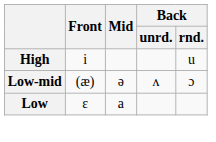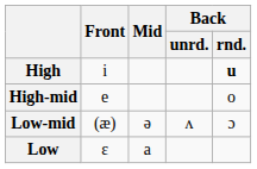High | Back / rnd.: normal -> bold
+ row: High-mid | e | o
